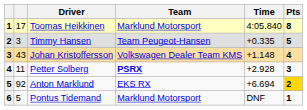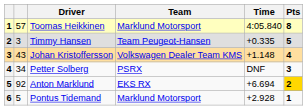Toomas Heikkinen | column 2: 17 -> 57
Petter Solberg | column 2: 11 -> 34
Petter Solberg | Team: bold -> normal
Petter Solberg | Time: +2.928 -> DNF
Pontus Tidemand | Time: DNF -> +2.928
